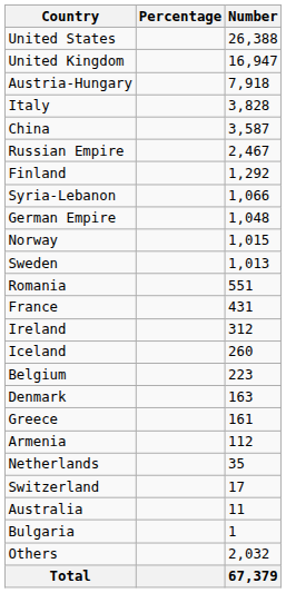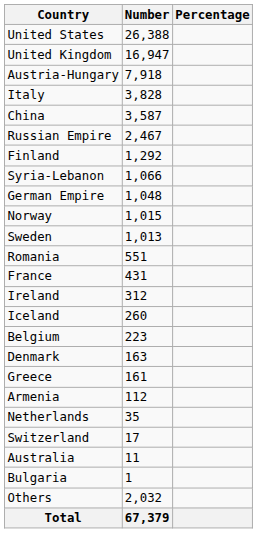columns swapped: Number <-> Percentage
